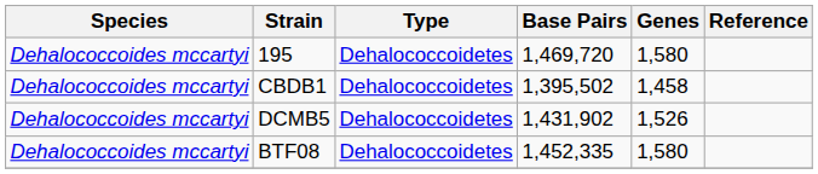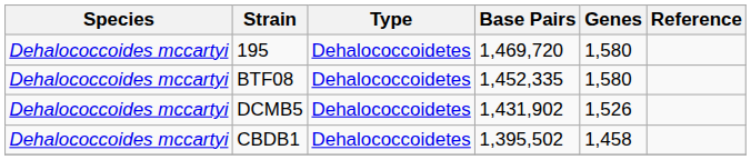rows swapped: CBDB1 <-> BTF08
